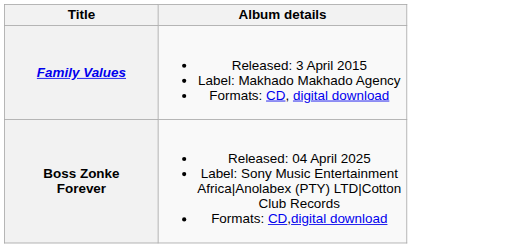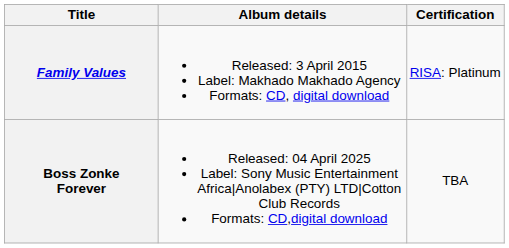+ column: Certification | RISA: Platinum | TBA
